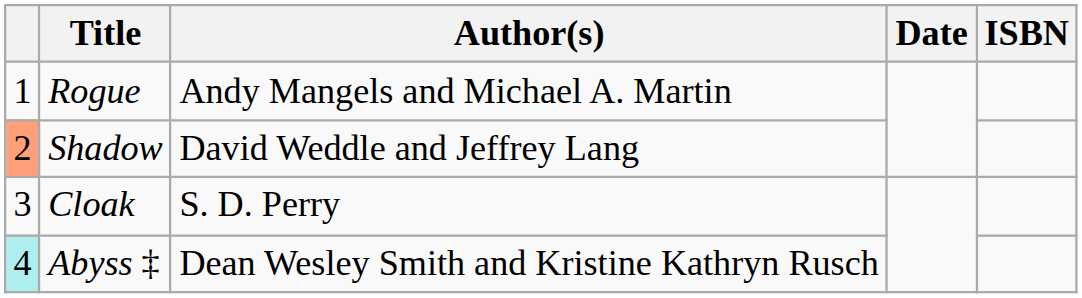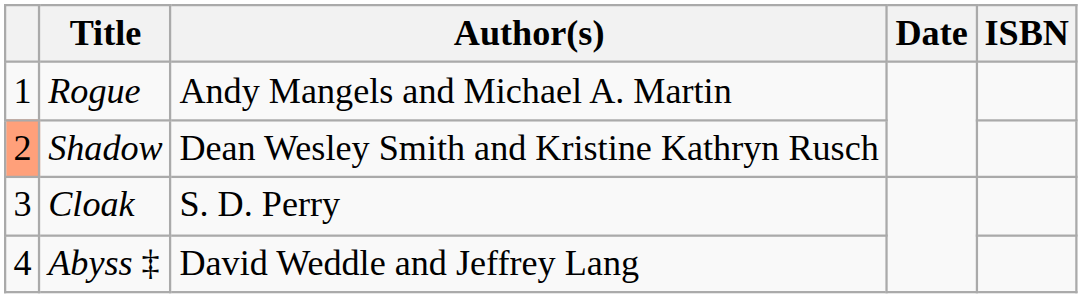Shadow | Author(s): David Weddle and Jeffrey Lang -> Dean Wesley Smith and Kristine Kathryn Rusch
Abyss ‡ | column 1: paleturquoise background -> no background
Abyss ‡ | Author(s): Dean Wesley Smith and Kristine Kathryn Rusch -> David Weddle and Jeffrey Lang
